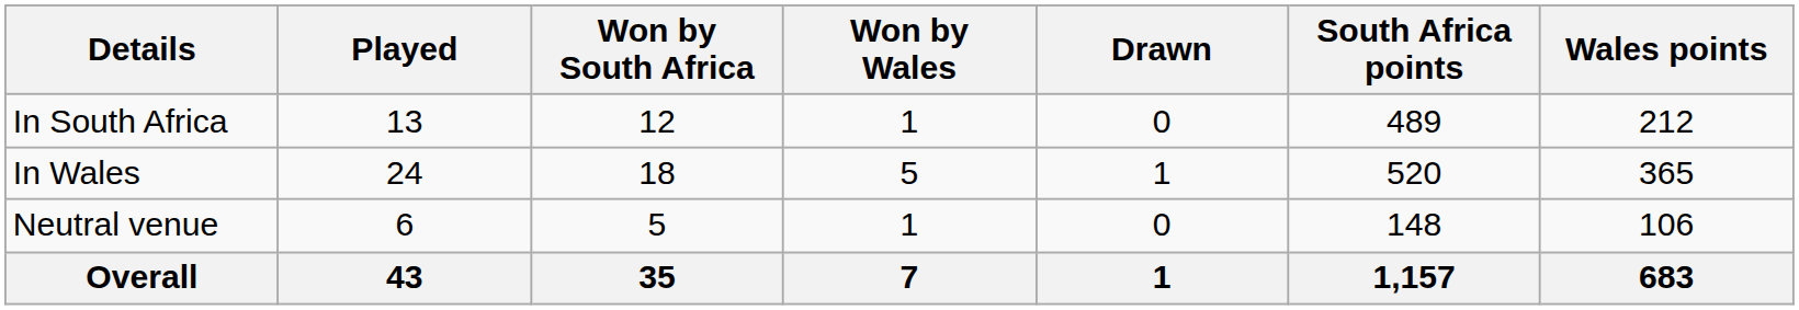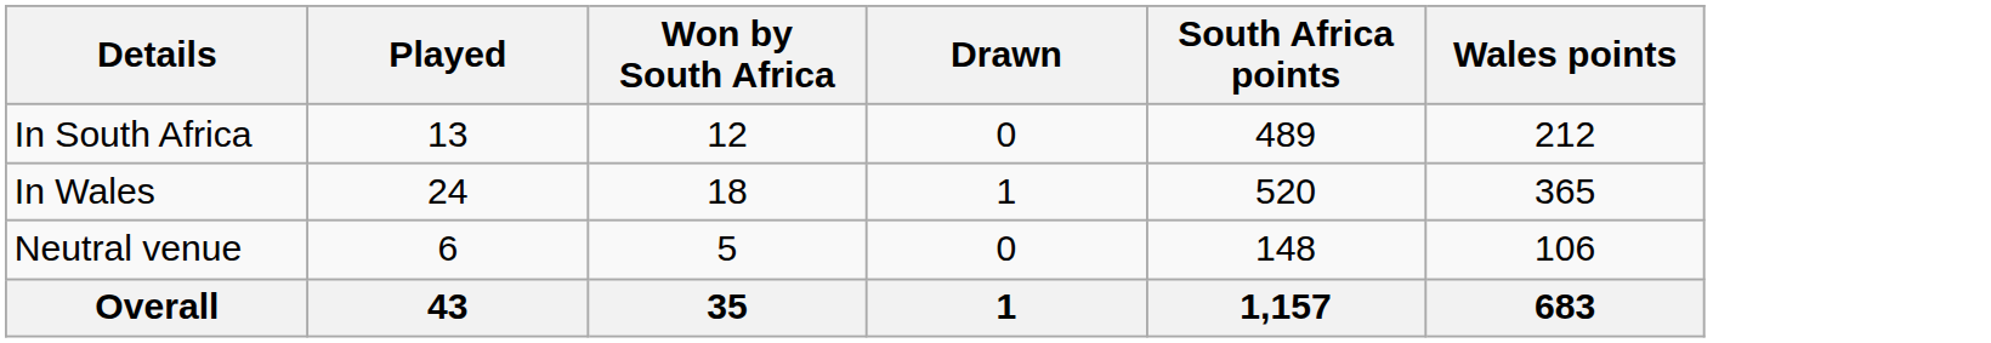- column: Won by Wales | 1 | 5 | 1 | 7
